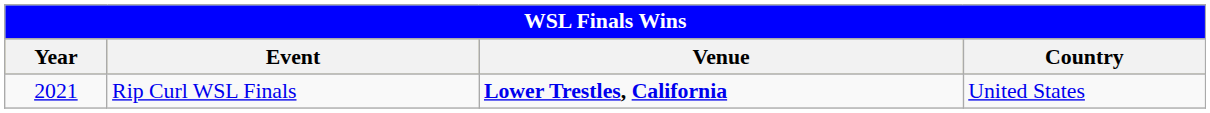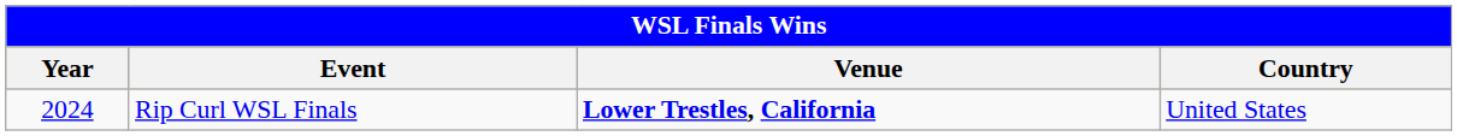Rip Curl WSL Finals | Year: 2021 -> 2024
